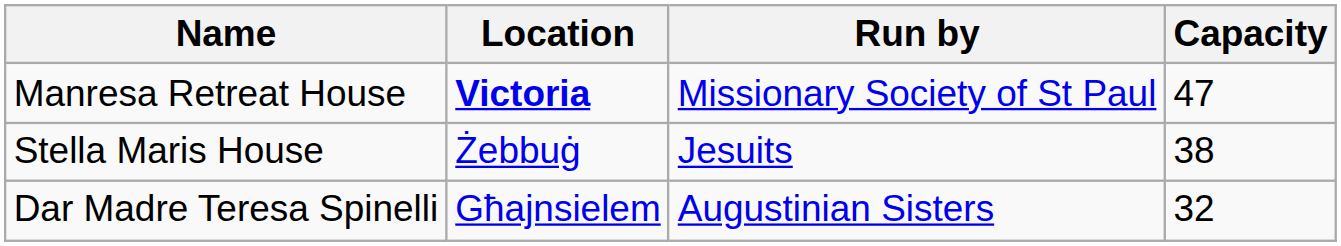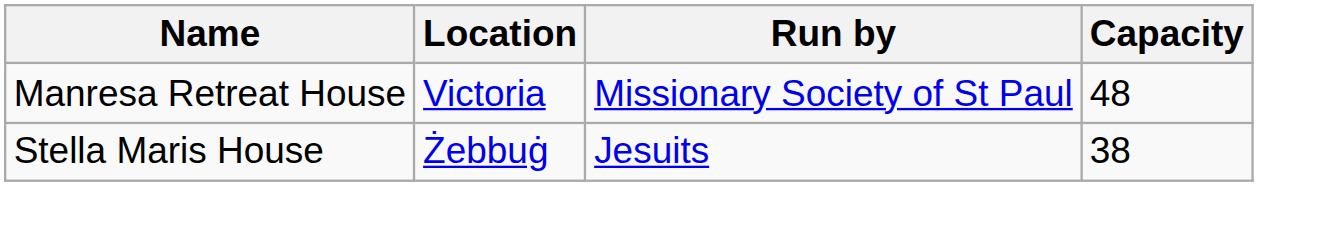Manresa Retreat House | Location: bold -> normal
Manresa Retreat House | Capacity: 47 -> 48
- row: Dar Madre Teresa Spinelli | Għajnsielem | Augustinian Sisters | 32
